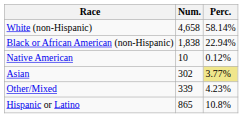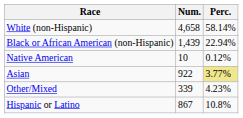Black or African American (non-Hispanic) | Num.: 1,838 -> 1,439
Asian | Num.: 302 -> 922
Hispanic or Latino | Num.: 865 -> 867
